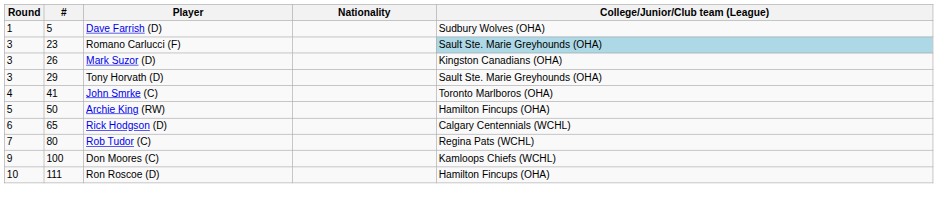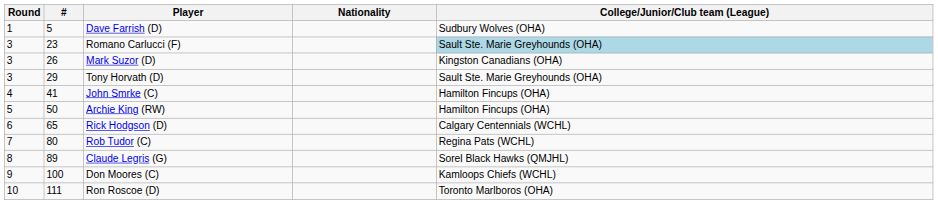John Smrke (C) | College/Junior/Club team (League): Toronto Marlboros (OHA) -> Hamilton Fincups (OHA)
+ row: 8 | 89 | Claude Legris (G) | Sorel Black Hawks (QMJHL)
Ron Roscoe (D) | College/Junior/Club team (League): Hamilton Fincups (OHA) -> Toronto Marlboros (OHA)
